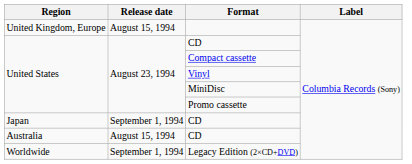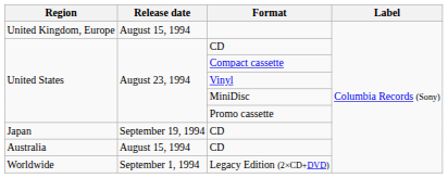Japan / CD | Release date: September 1, 1994 -> September 19, 1994
